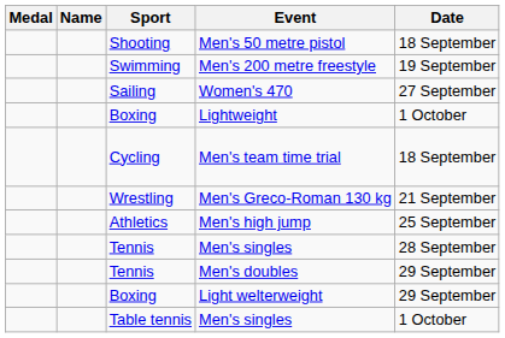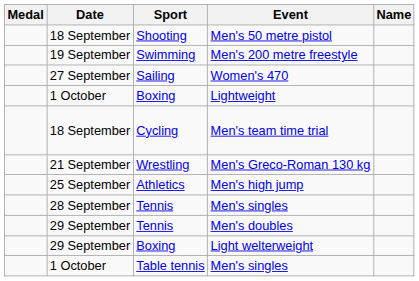columns swapped: Name <-> Date
